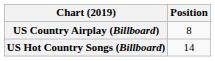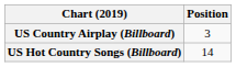US Country Airplay (Billboard) | Position: 8 -> 3
